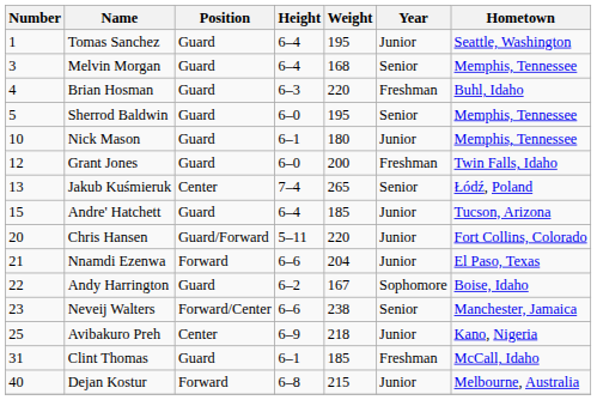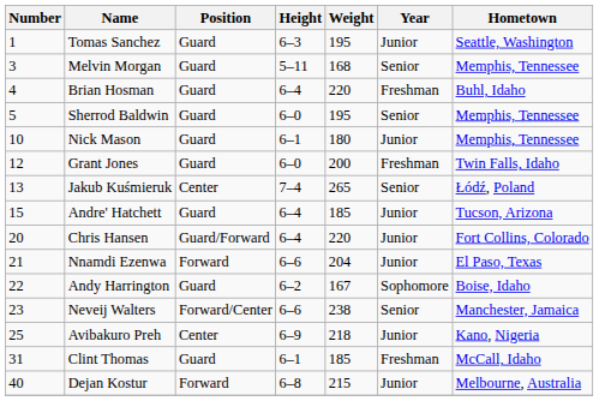Tomas Sanchez | Height: 6–4 -> 6–3
Melvin Morgan | Height: 6–4 -> 5–11
Brian Hosman | Height: 6–3 -> 6–4
Chris Hansen | Height: 5–11 -> 6–4
